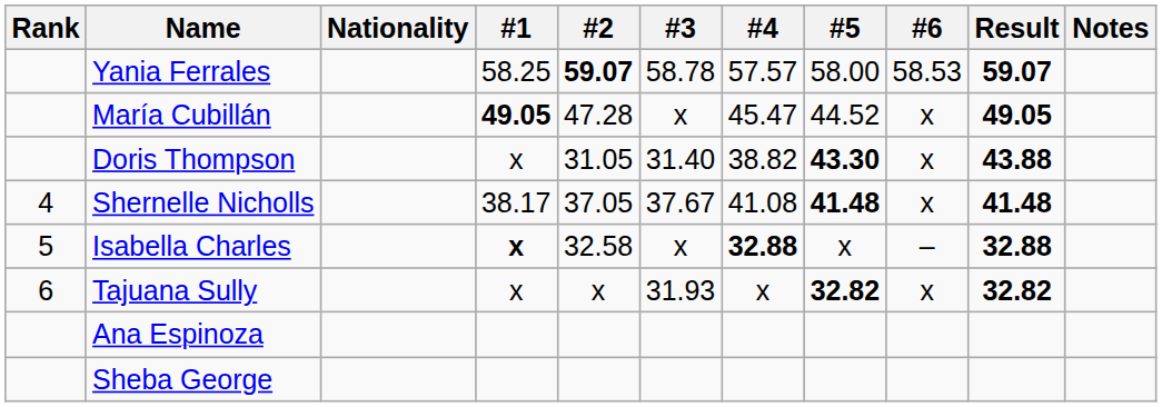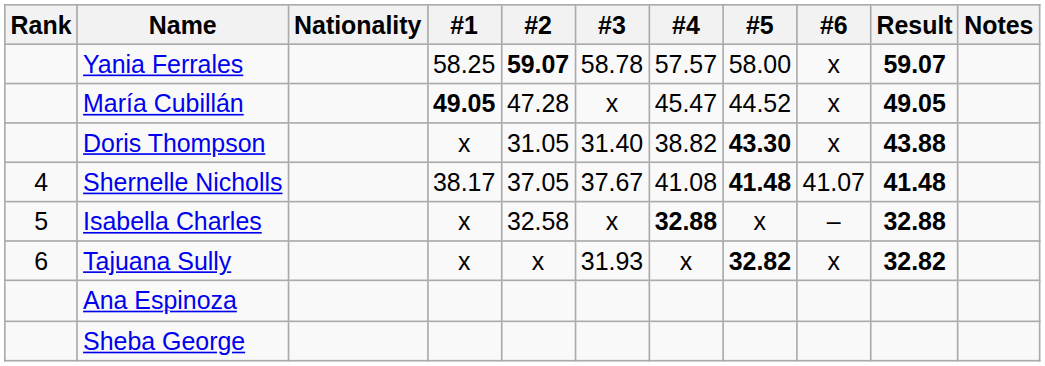Yania Ferrales | #6: 58.53 -> x
Shernelle Nicholls | #6: x -> 41.07
Isabella Charles | #1: bold -> normal
